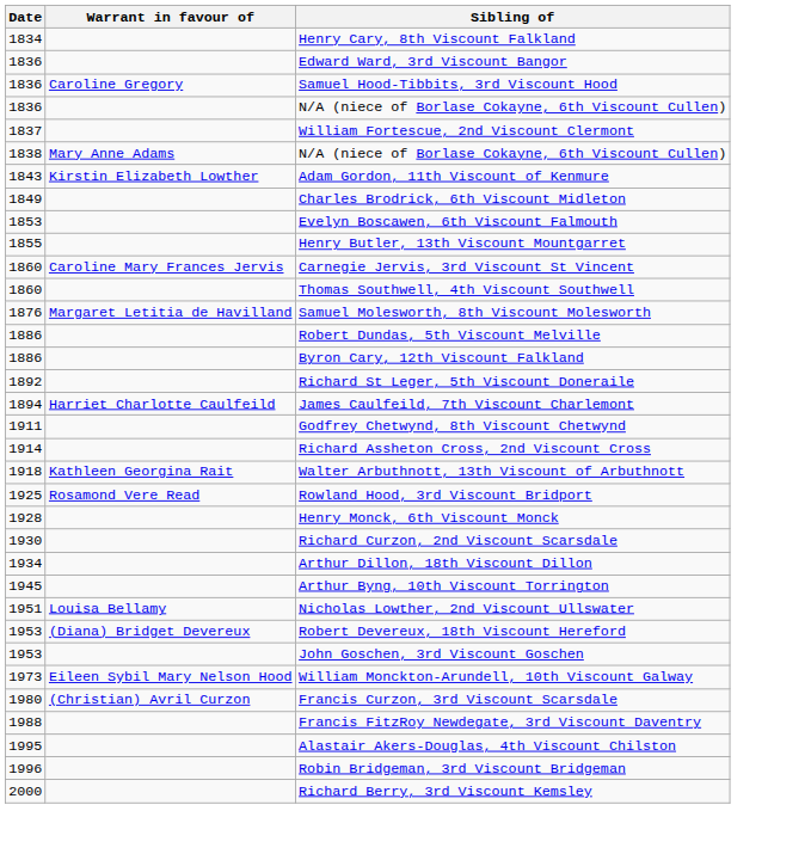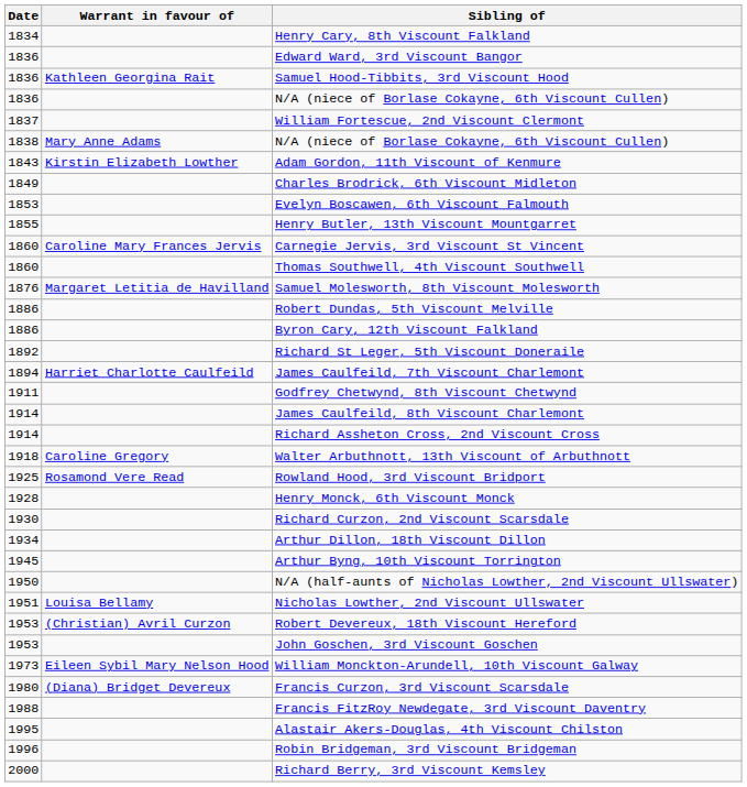Samuel Hood-Tibbits, 3rd Viscount Hood | Warrant in favour of: Caroline Gregory -> Kathleen Georgina Rait
+ row: 1914 | James Caulfeild, 8th Viscount Charlemont
Walter Arbuthnott, 13th Viscount of Arbuthnott | Warrant in favour of: Kathleen Georgina Rait -> Caroline Gregory
+ row: 1950 | N/A (half-aunts of Nicholas Lowther, 2nd Viscount Ullswater)
Robert Devereux, 18th Viscount Hereford | Warrant in favour of: (Diana) Bridget Devereux -> (Christian) Avril Curzon
Francis Curzon, 3rd Viscount Scarsdale | Warrant in favour of: (Christian) Avril Curzon -> (Diana) Bridget Devereux
